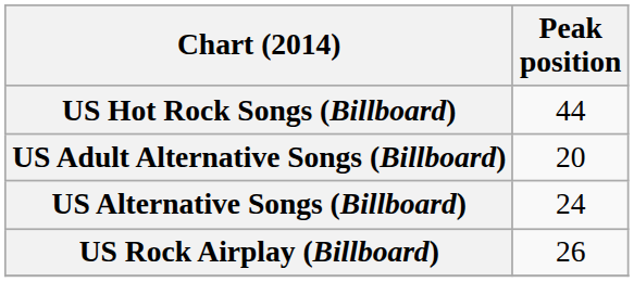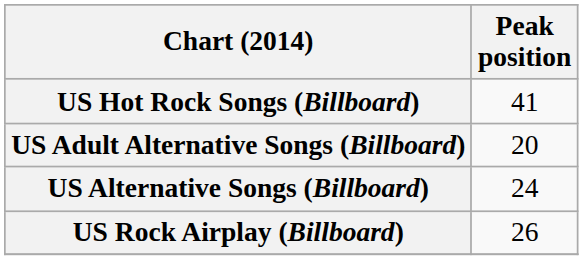US Hot Rock Songs (Billboard) | Peak position: 44 -> 41
